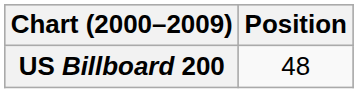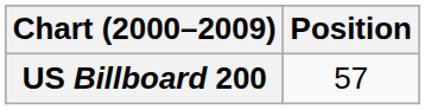US Billboard 200 | Position: 48 -> 57
